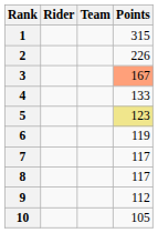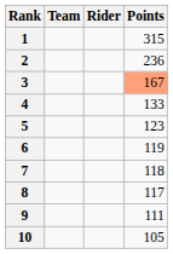columns swapped: Rider <-> Team
2 | Points: 226 -> 236
5 | Points: khaki background -> no background
7 | Points: 117 -> 118
9 | Points: 112 -> 111
